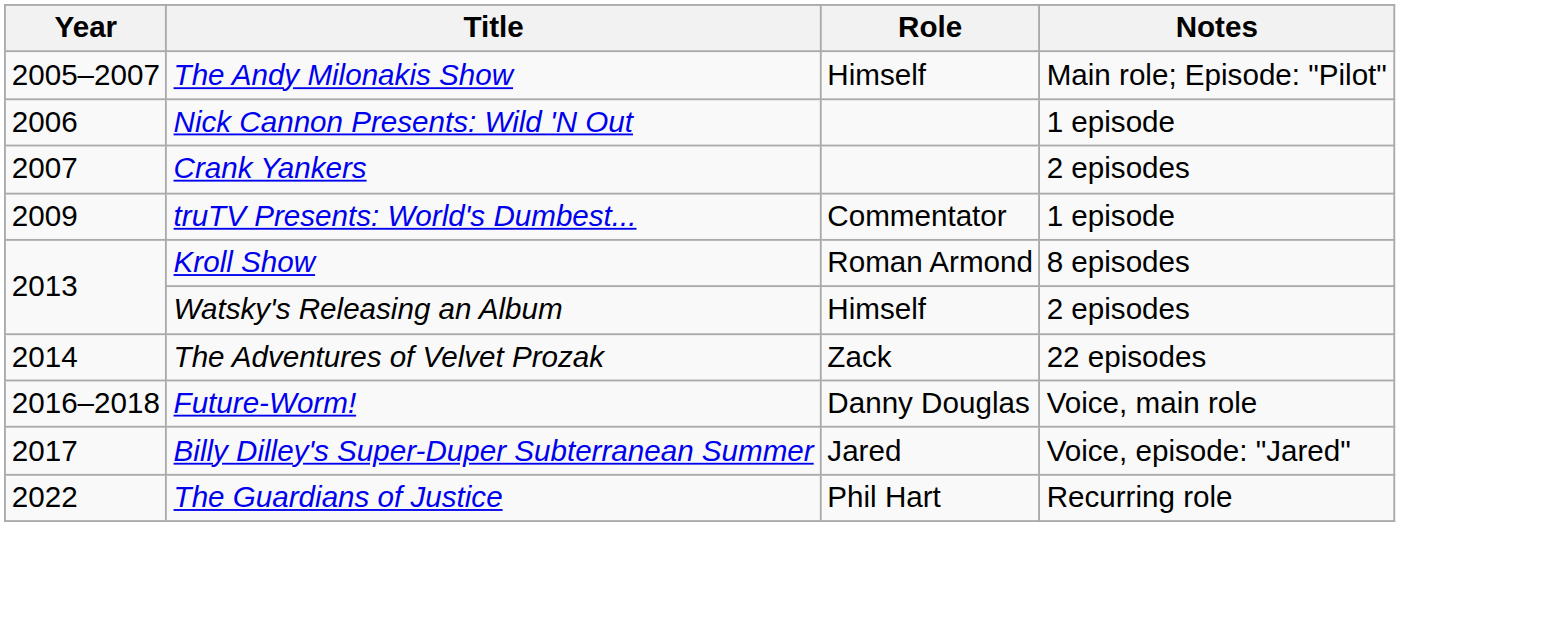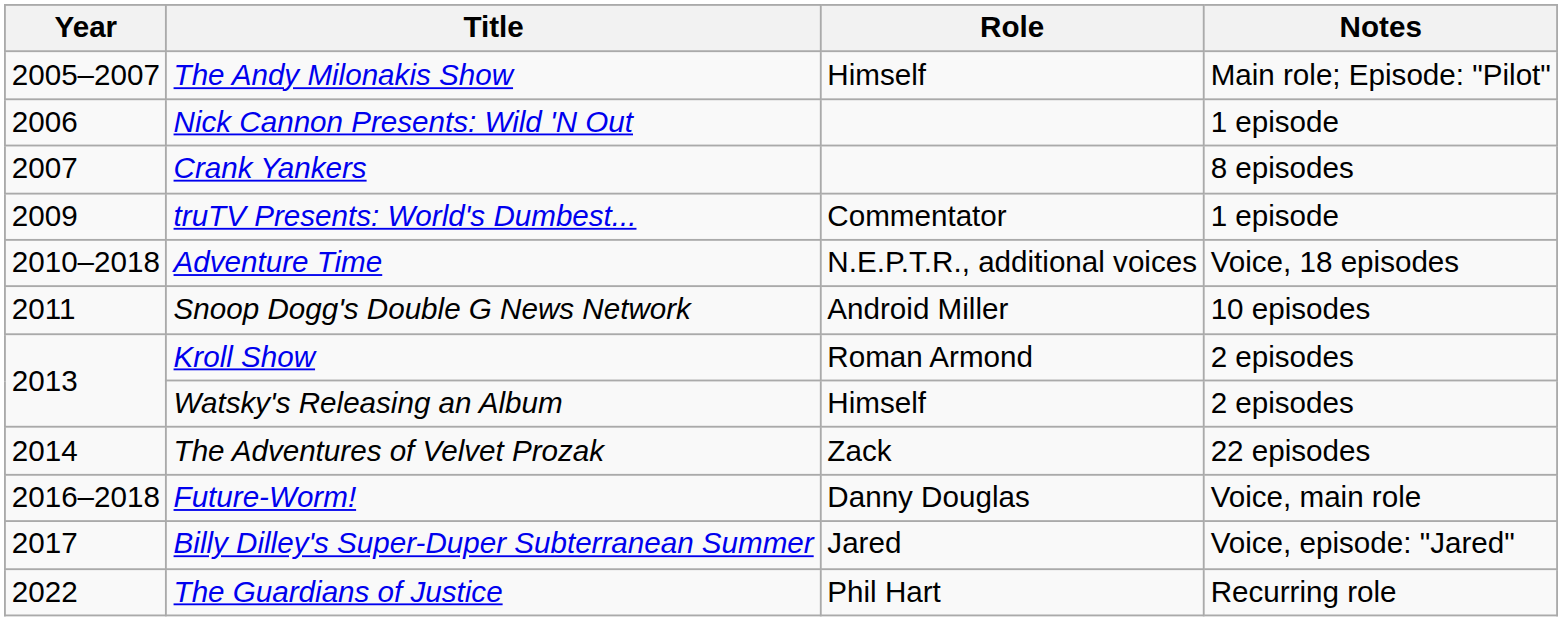Crank Yankers | Notes: 2 episodes -> 8 episodes
+ row: 2010–2018 | Adventure Time | N.E.P.T.R., additional voices | Voice, 18 episodes
+ row: 2011 | Snoop Dogg's Double G News Network | Android Miller | 10 episodes
Kroll Show | Notes: 8 episodes -> 2 episodes
